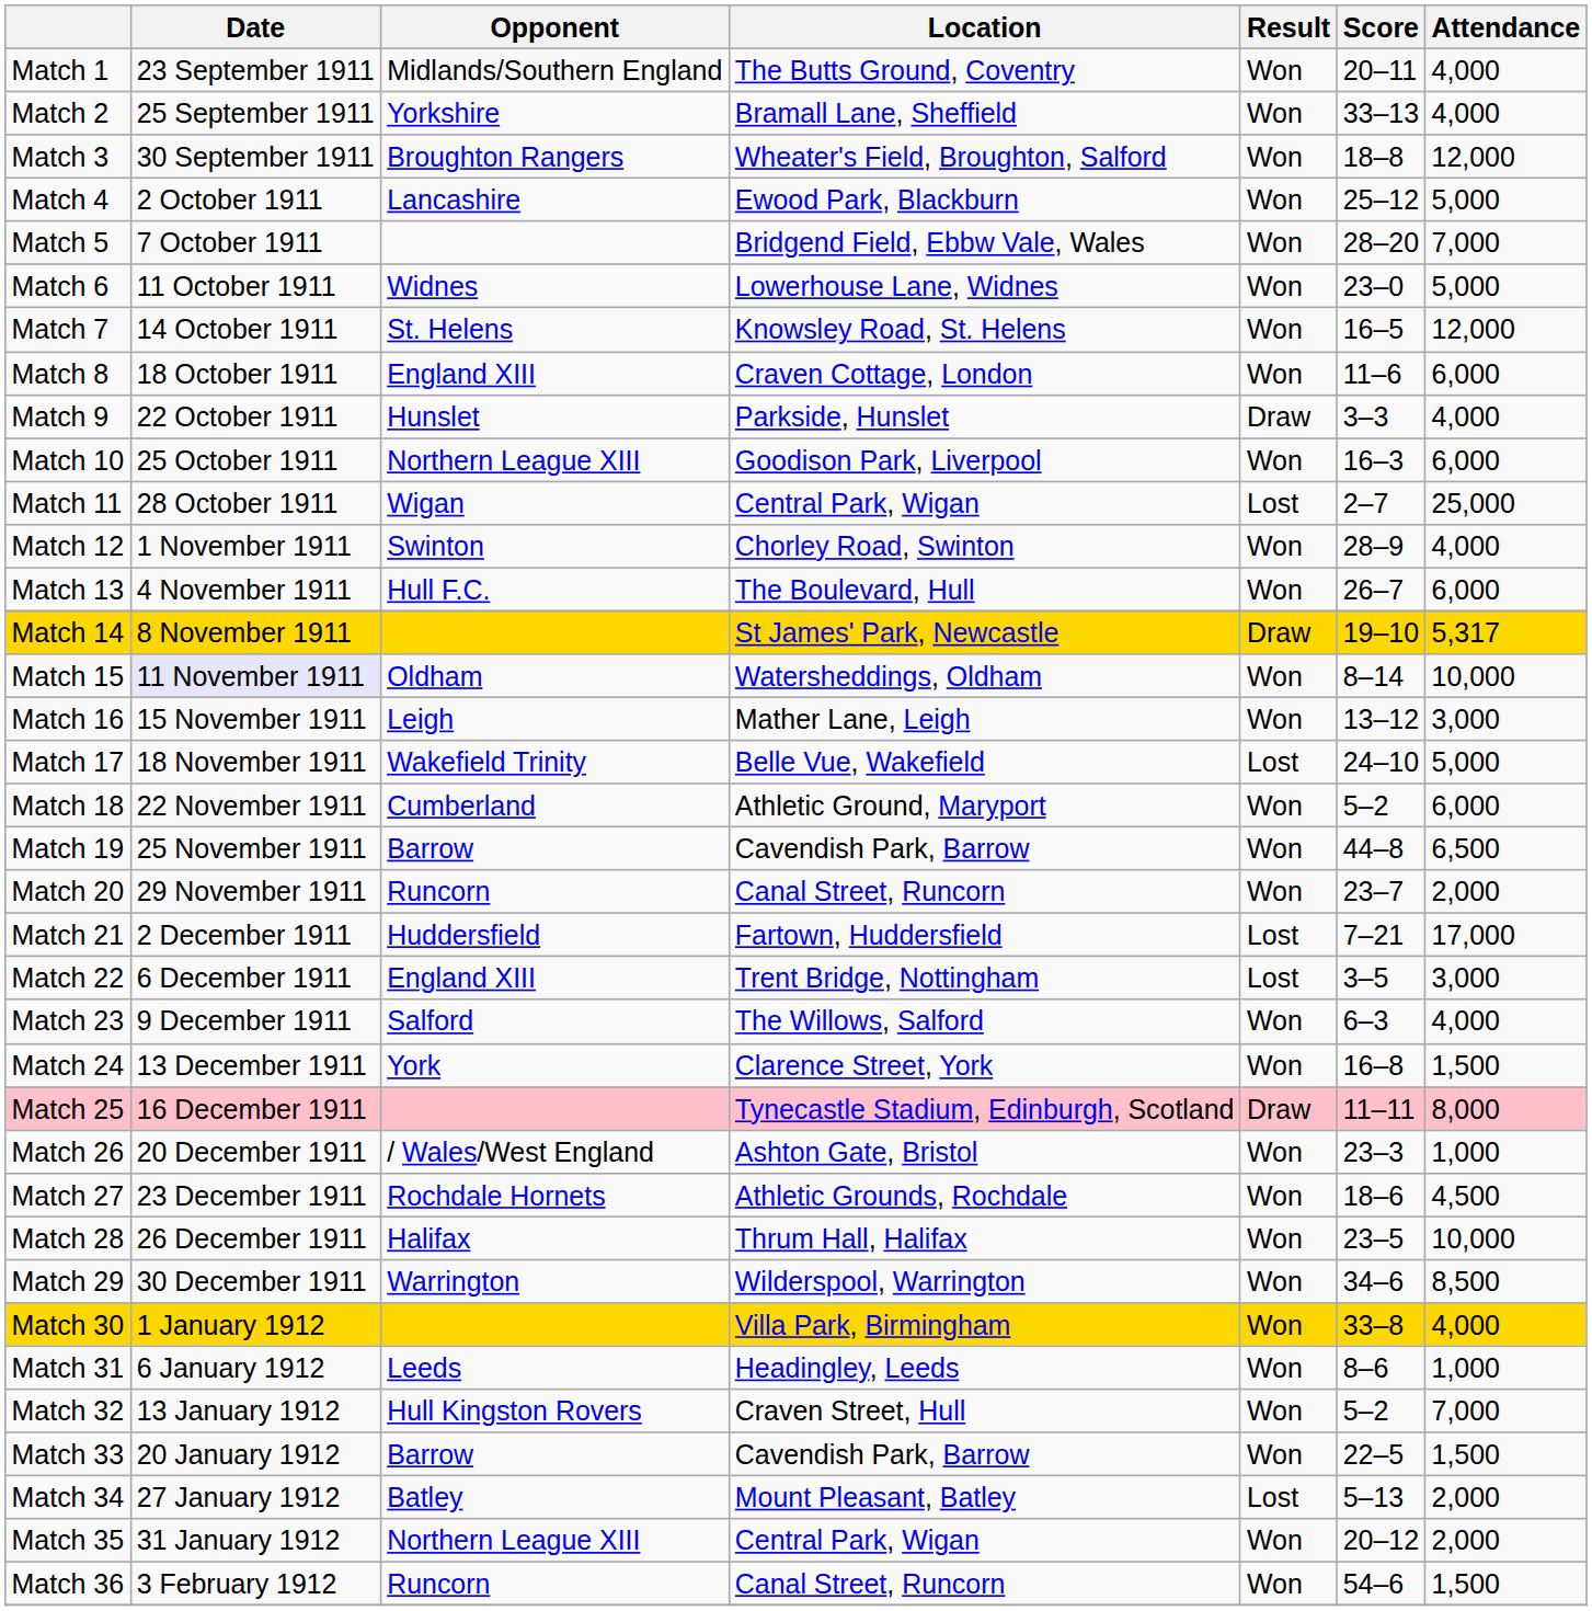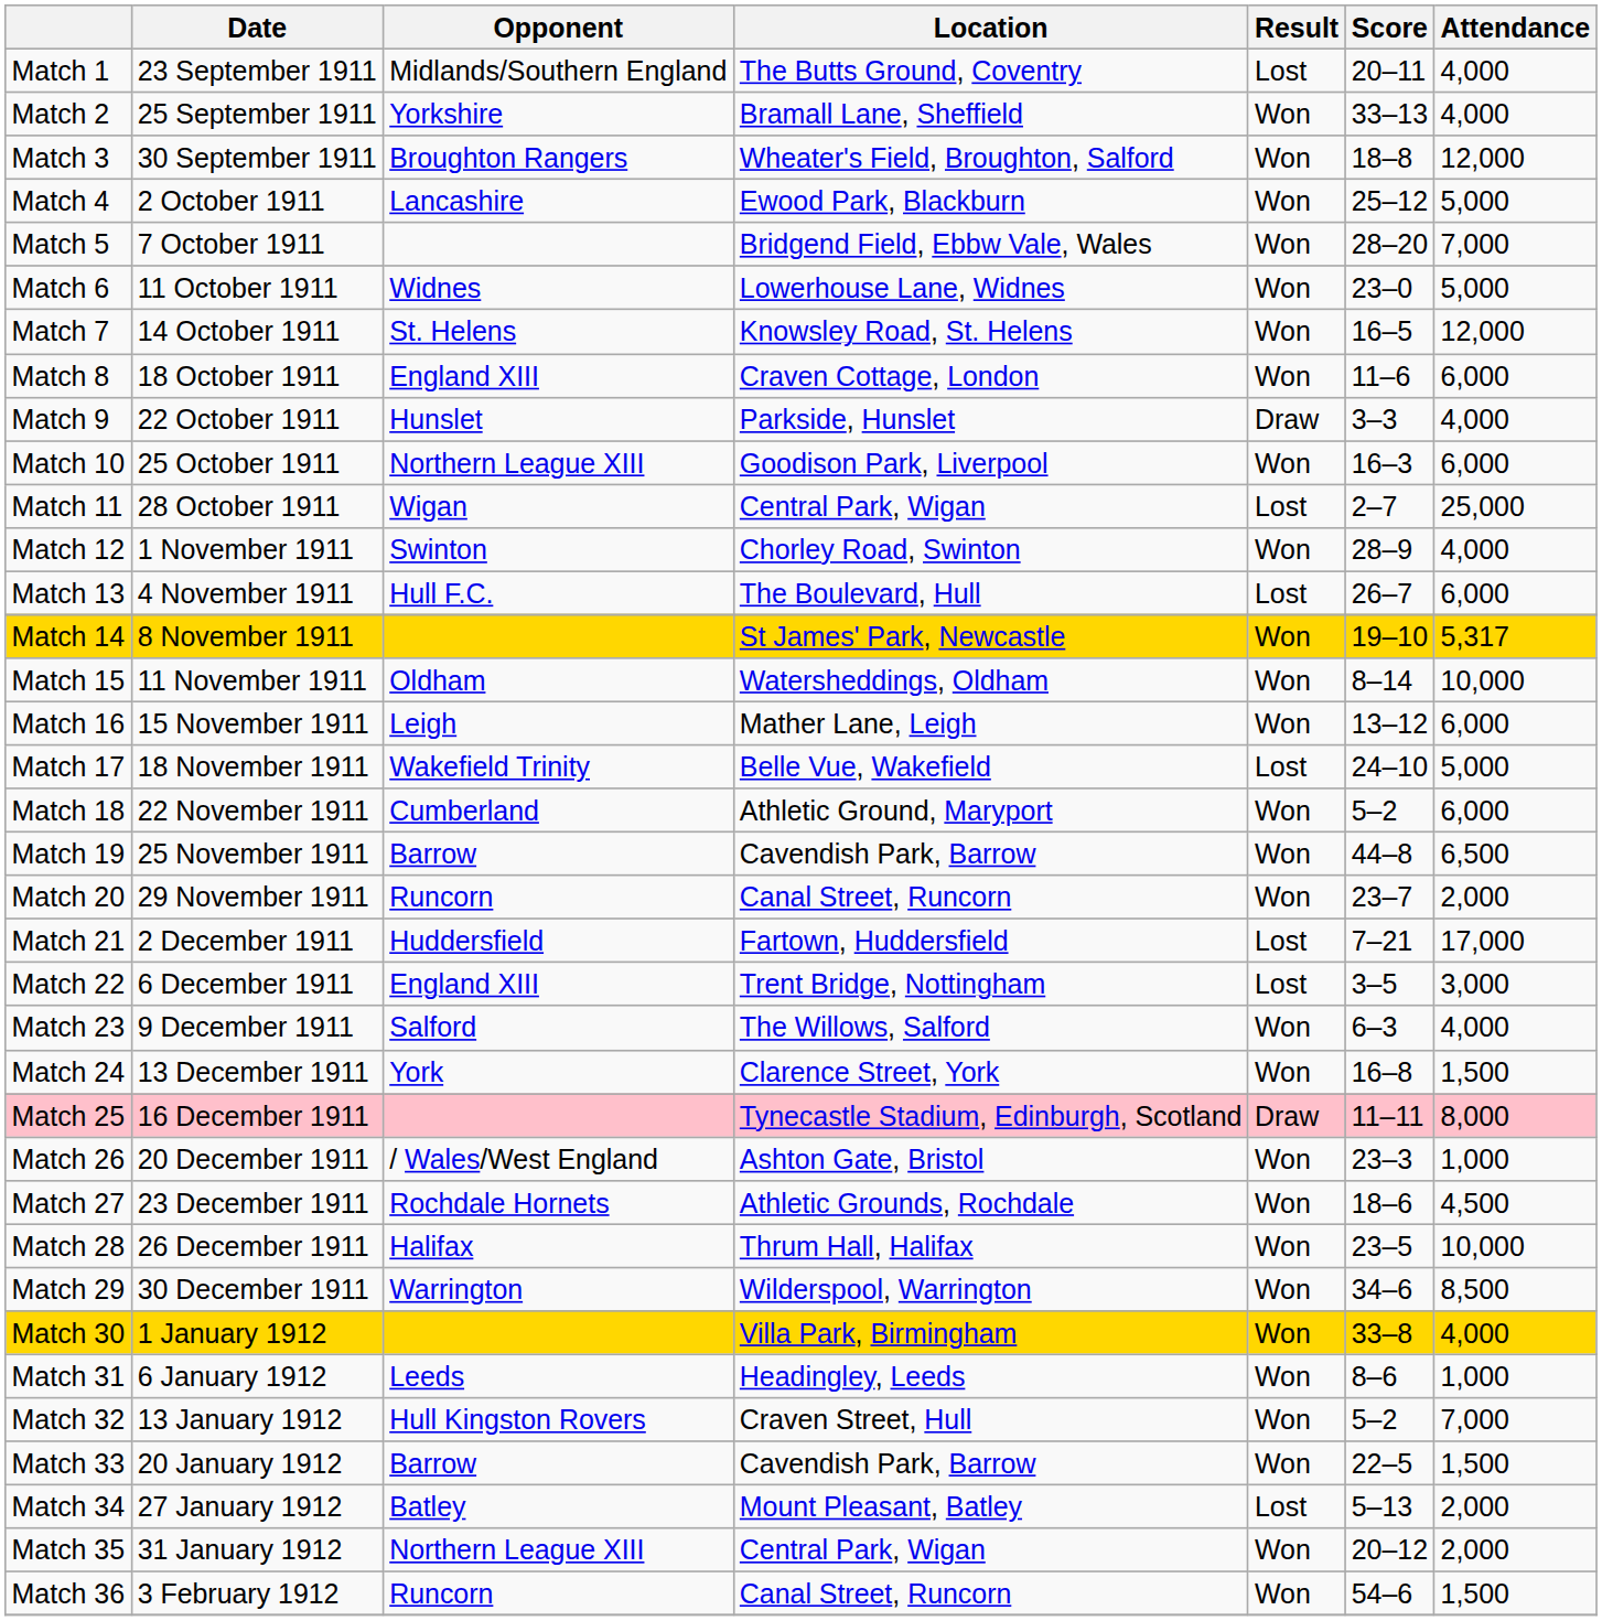Match 1 | Result: Won -> Lost
Match 13 | Result: Won -> Lost
Match 14 | Result: Draw -> Won
Match 15 | Date: lavender background -> no background
Match 16 | Attendance: 3,000 -> 6,000
